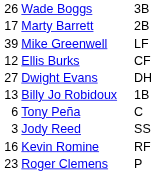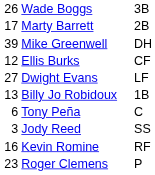Mike Greenwell | column 3: LF -> DH
Dwight Evans | column 3: DH -> LF
